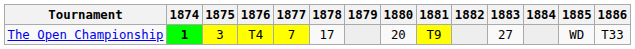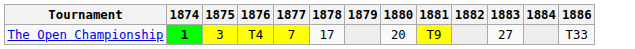- column: 1885 | WD
